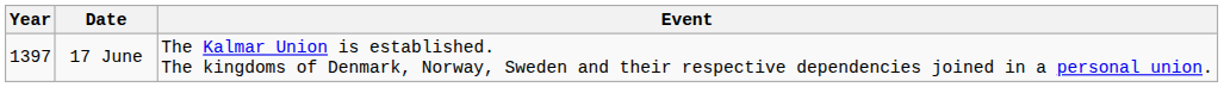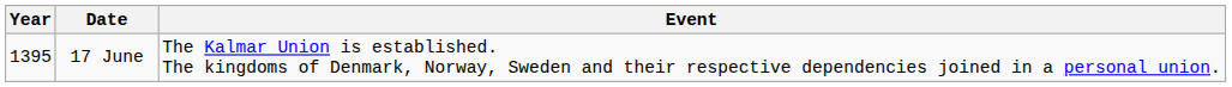17 June | Year: 1397 -> 1395
